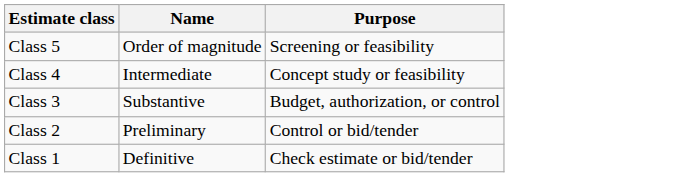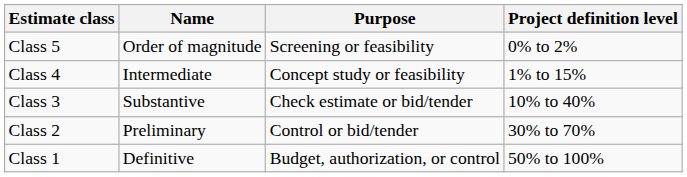+ column: Project definition level | 0% to 2% | 1% to 15% | 10% to 40% | 30% to 70% | 50% to 100%
Class 3 | Purpose: Budget, authorization, or control -> Check estimate or bid/tender
Class 1 | Purpose: Check estimate or bid/tender -> Budget, authorization, or control
